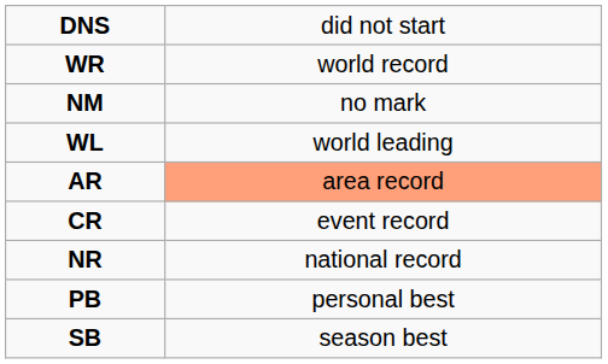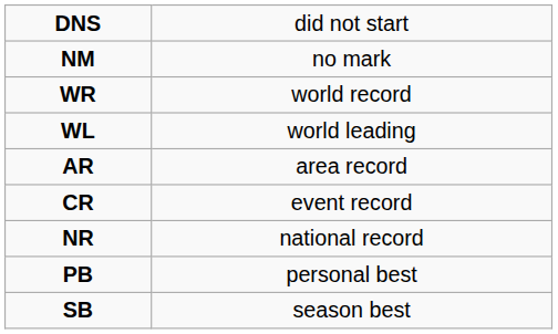rows swapped: NM <-> WR
AR | column 2: lightsalmon background -> no background
